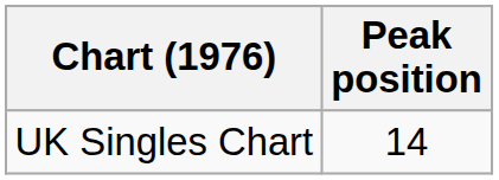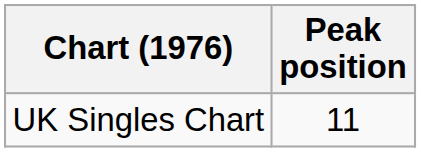UK Singles Chart | Peak position: 14 -> 11
